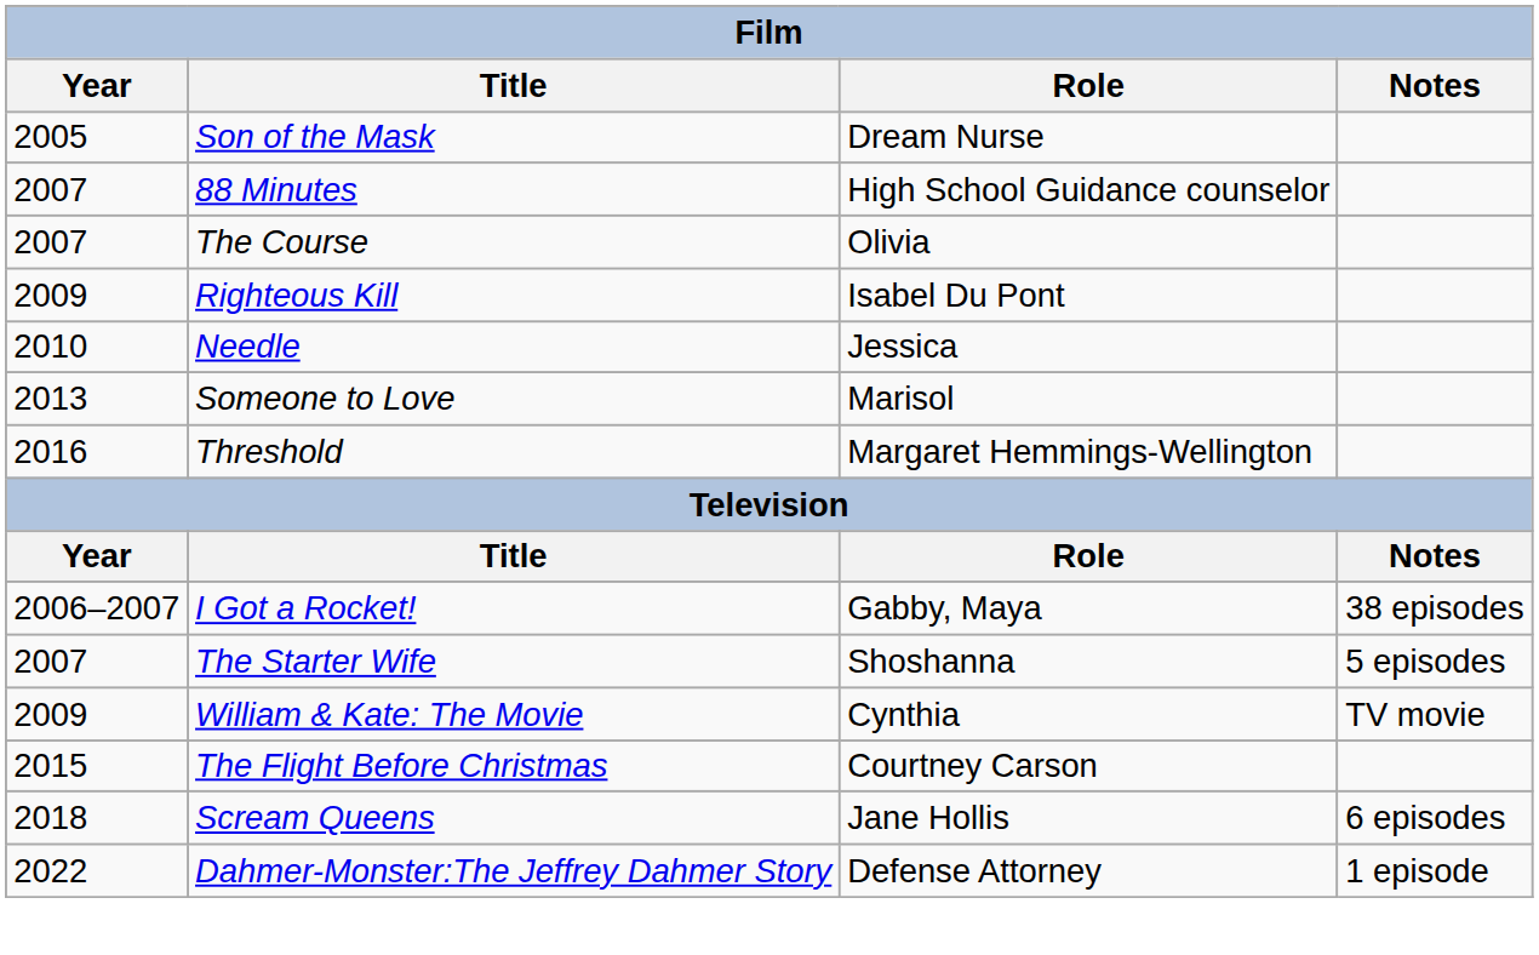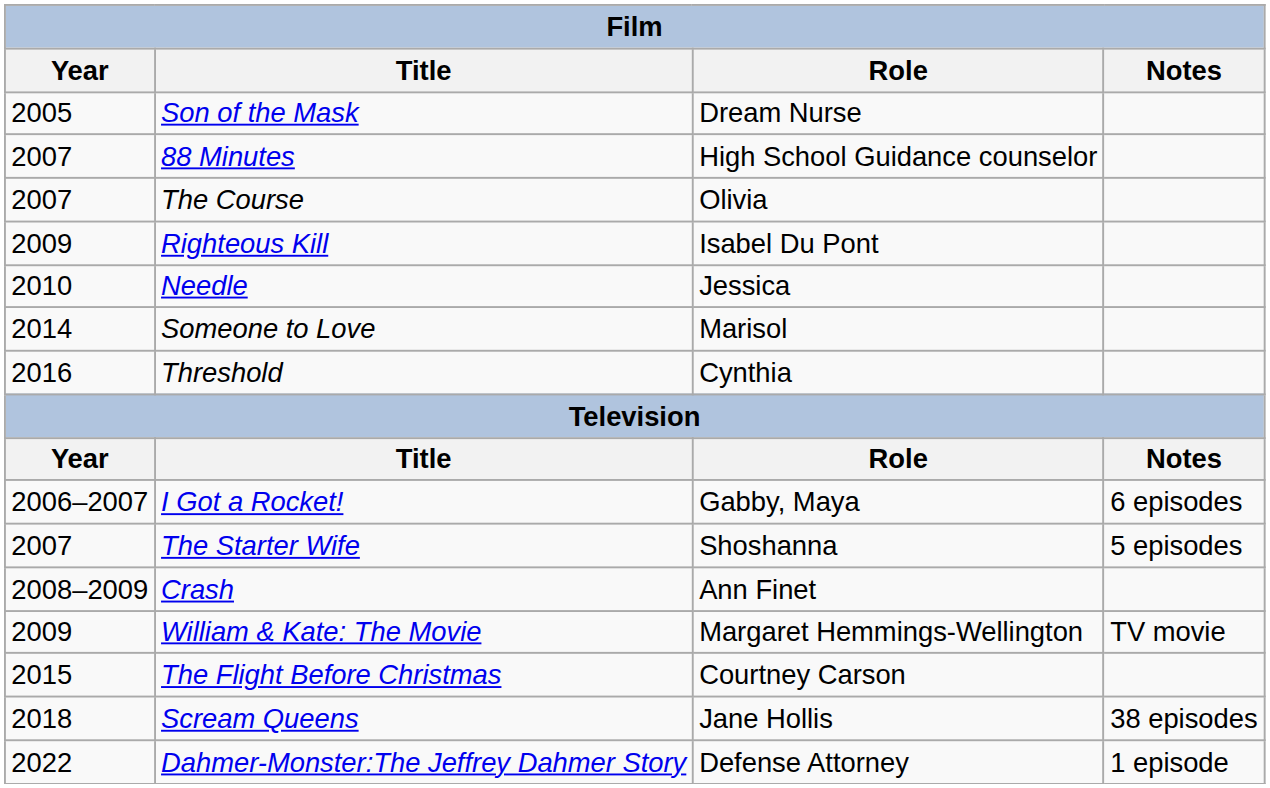Someone to Love | Year: 2013 -> 2014
Threshold | Role: Margaret Hemmings-Wellington -> Cynthia
I Got a Rocket! | Notes: 38 episodes -> 6 episodes
+ row: 2008–2009 | Crash | Ann Finet
William & Kate: The Movie | Role: Cynthia -> Margaret Hemmings-Wellington
Scream Queens | Notes: 6 episodes -> 38 episodes
